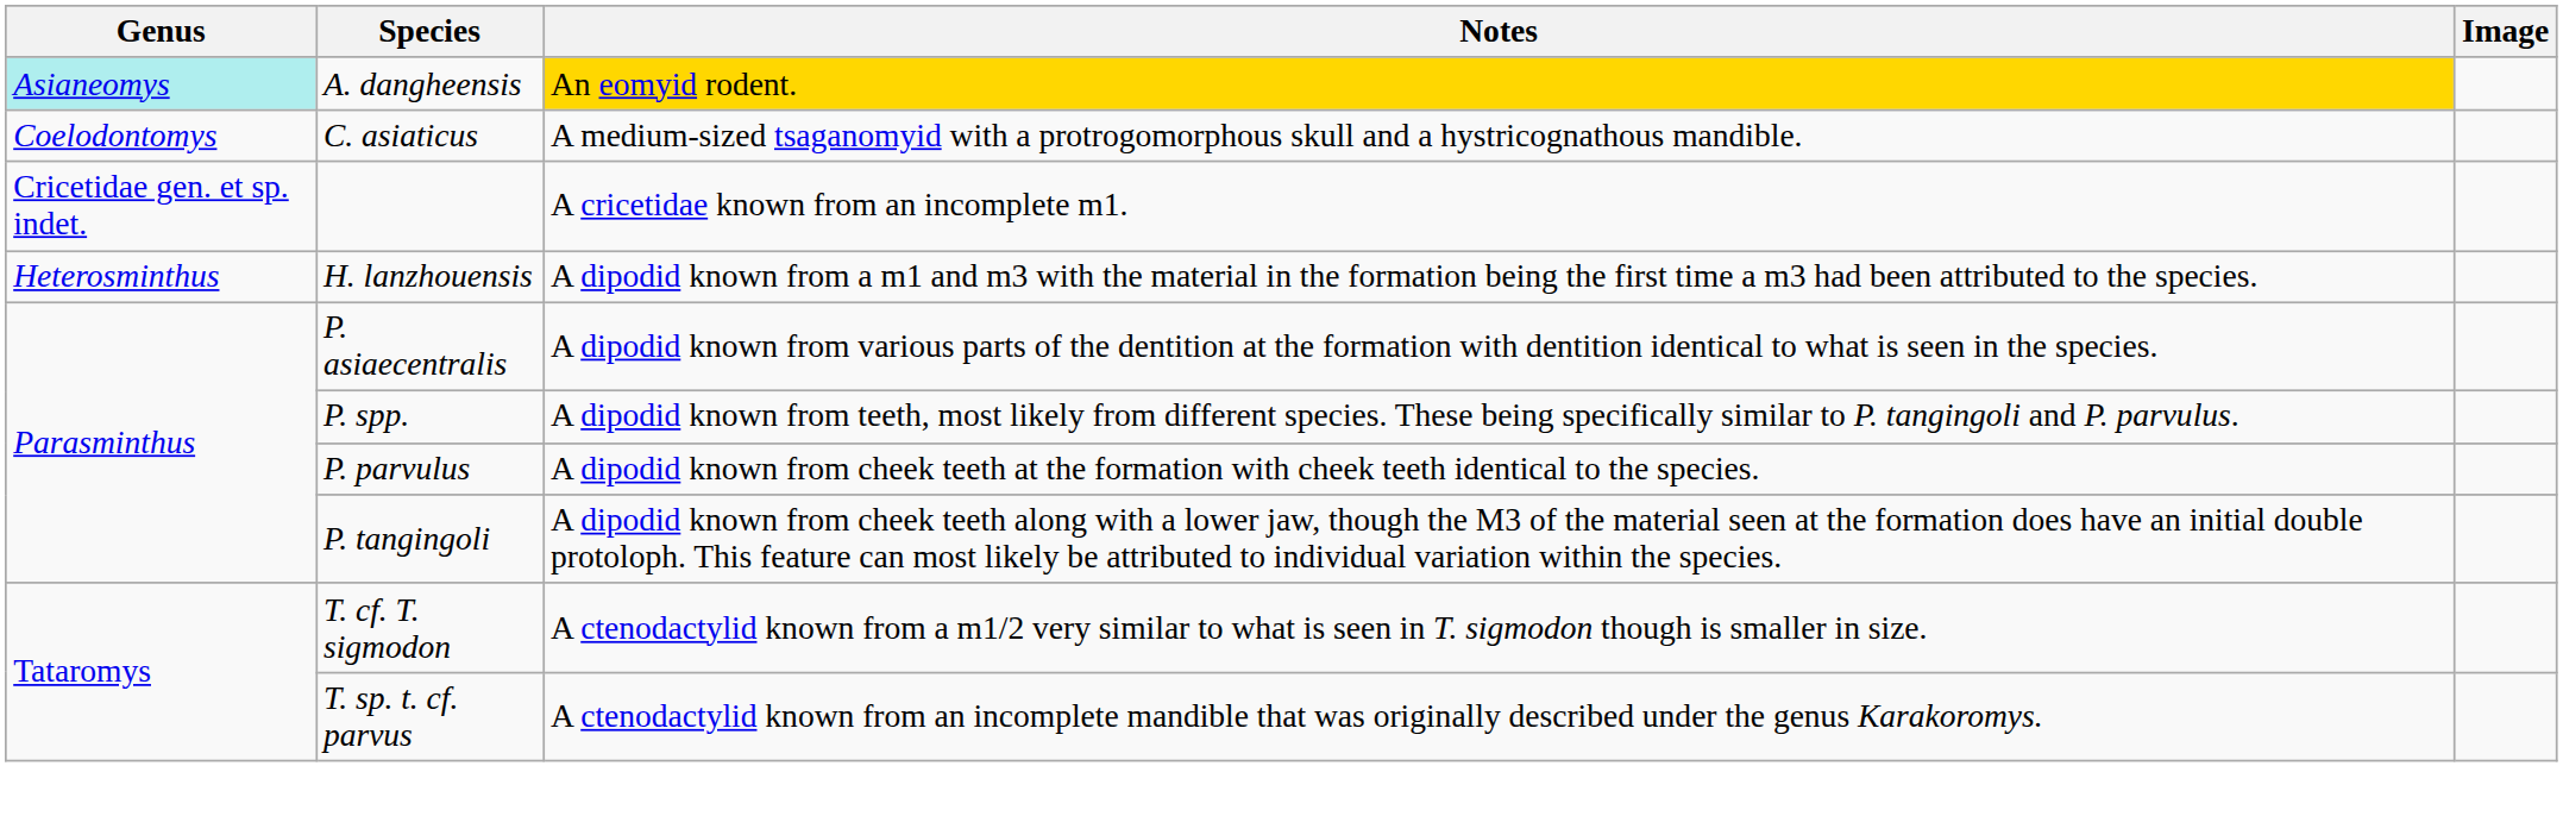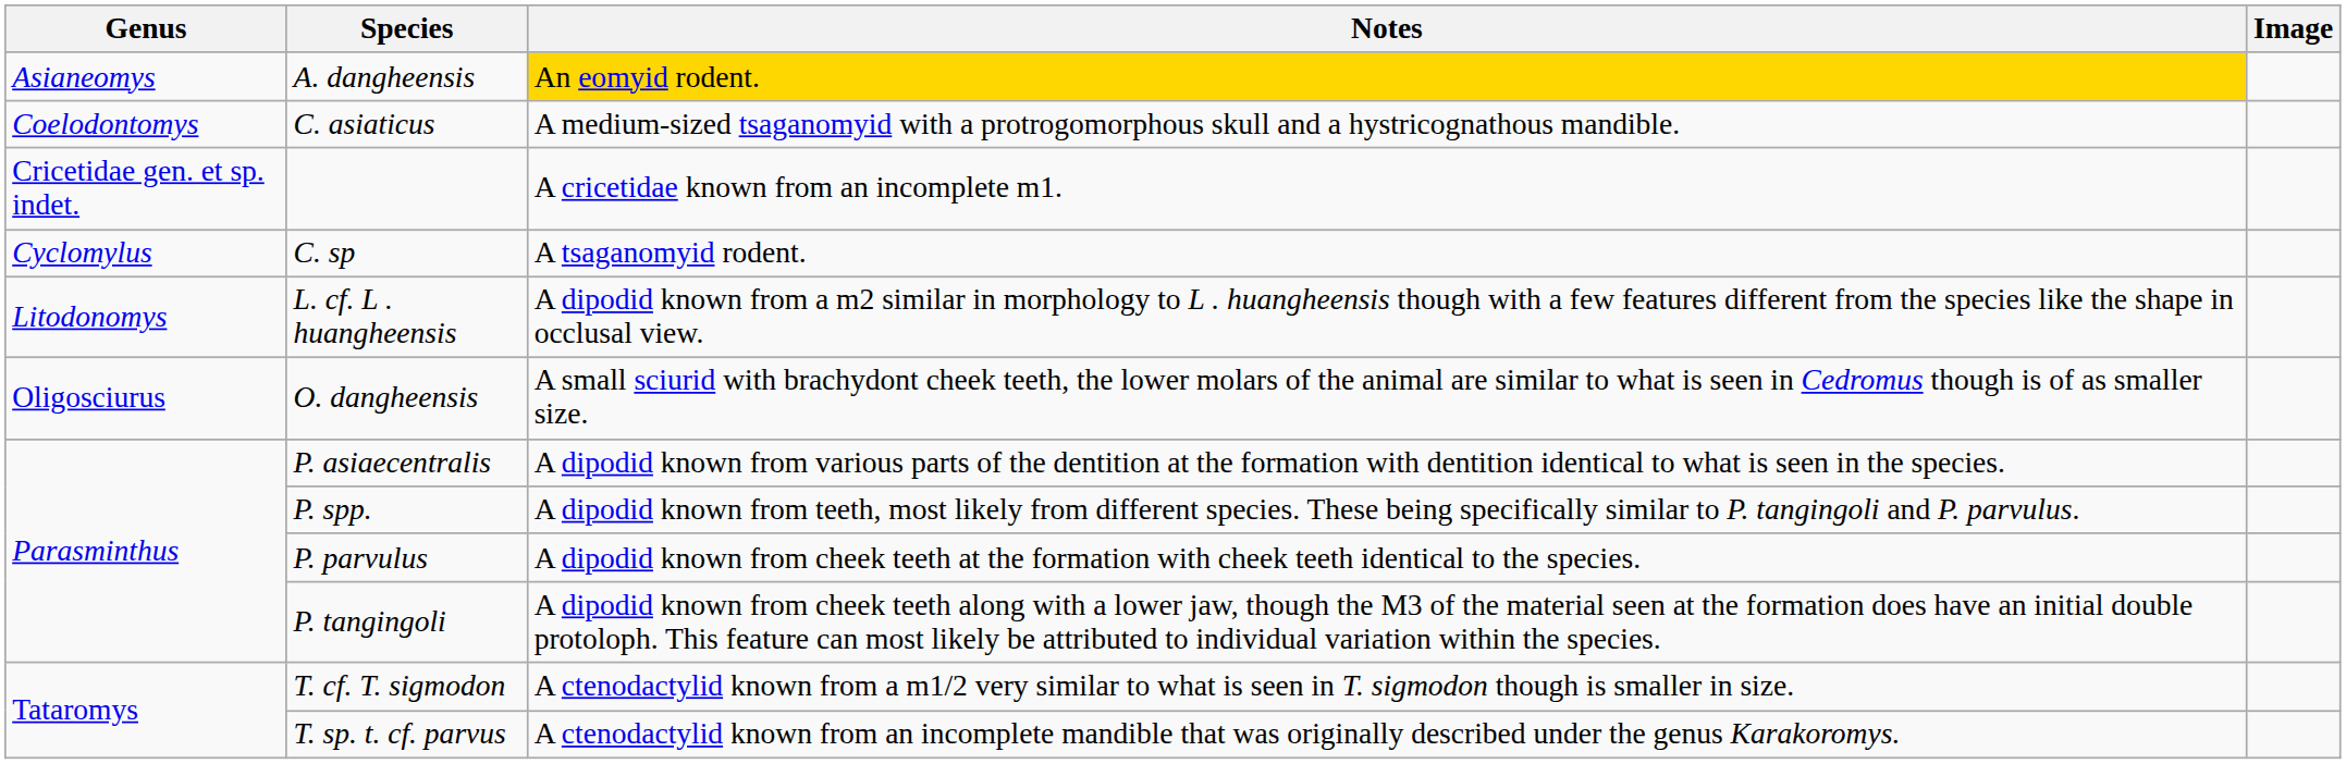A. dangheensis | Genus: paleturquoise background -> no background
+ row: Cyclomylus | C. sp | A tsaganomyid rodent.
- row: Heterosminthus | H. lanzhouensis | A dipodid known from a m1 and m3 with the material in the formation being the first time a m3 had been attributed to the species.
+ row: Litodonomys | L. cf. L . huangheensis | A dipodid known from a m2 similar in morphology to L . huangheensis though with a few features different from the species like the shape in occlusal view.
+ row: Oligosciurus | O. dangheensis | A small sciurid with brachydont cheek teeth, the lower molars of the animal are similar to what is seen in Cedromus though is of as smaller size.
